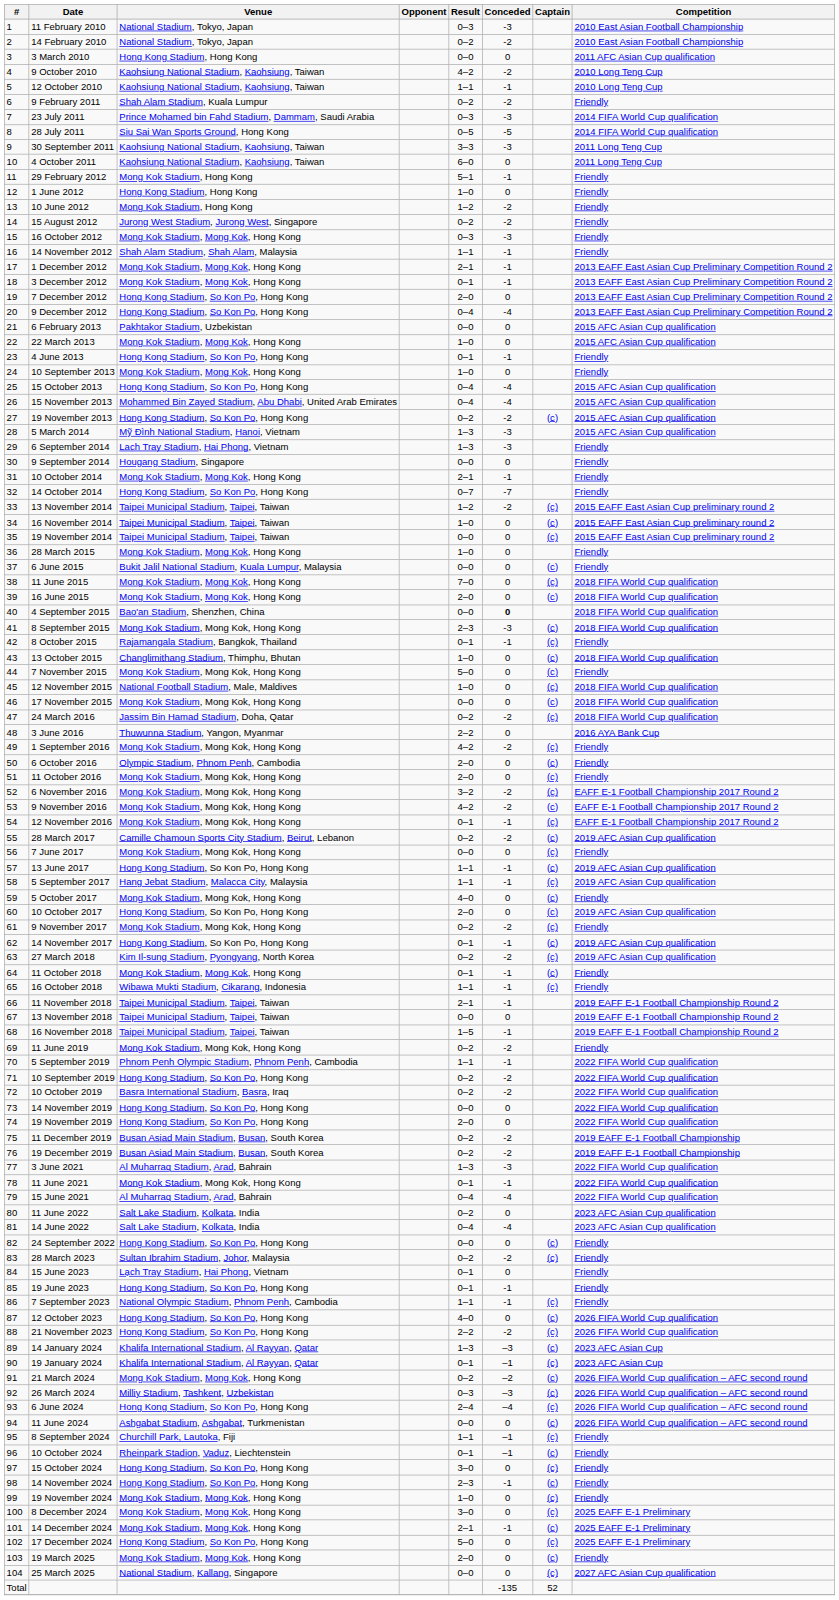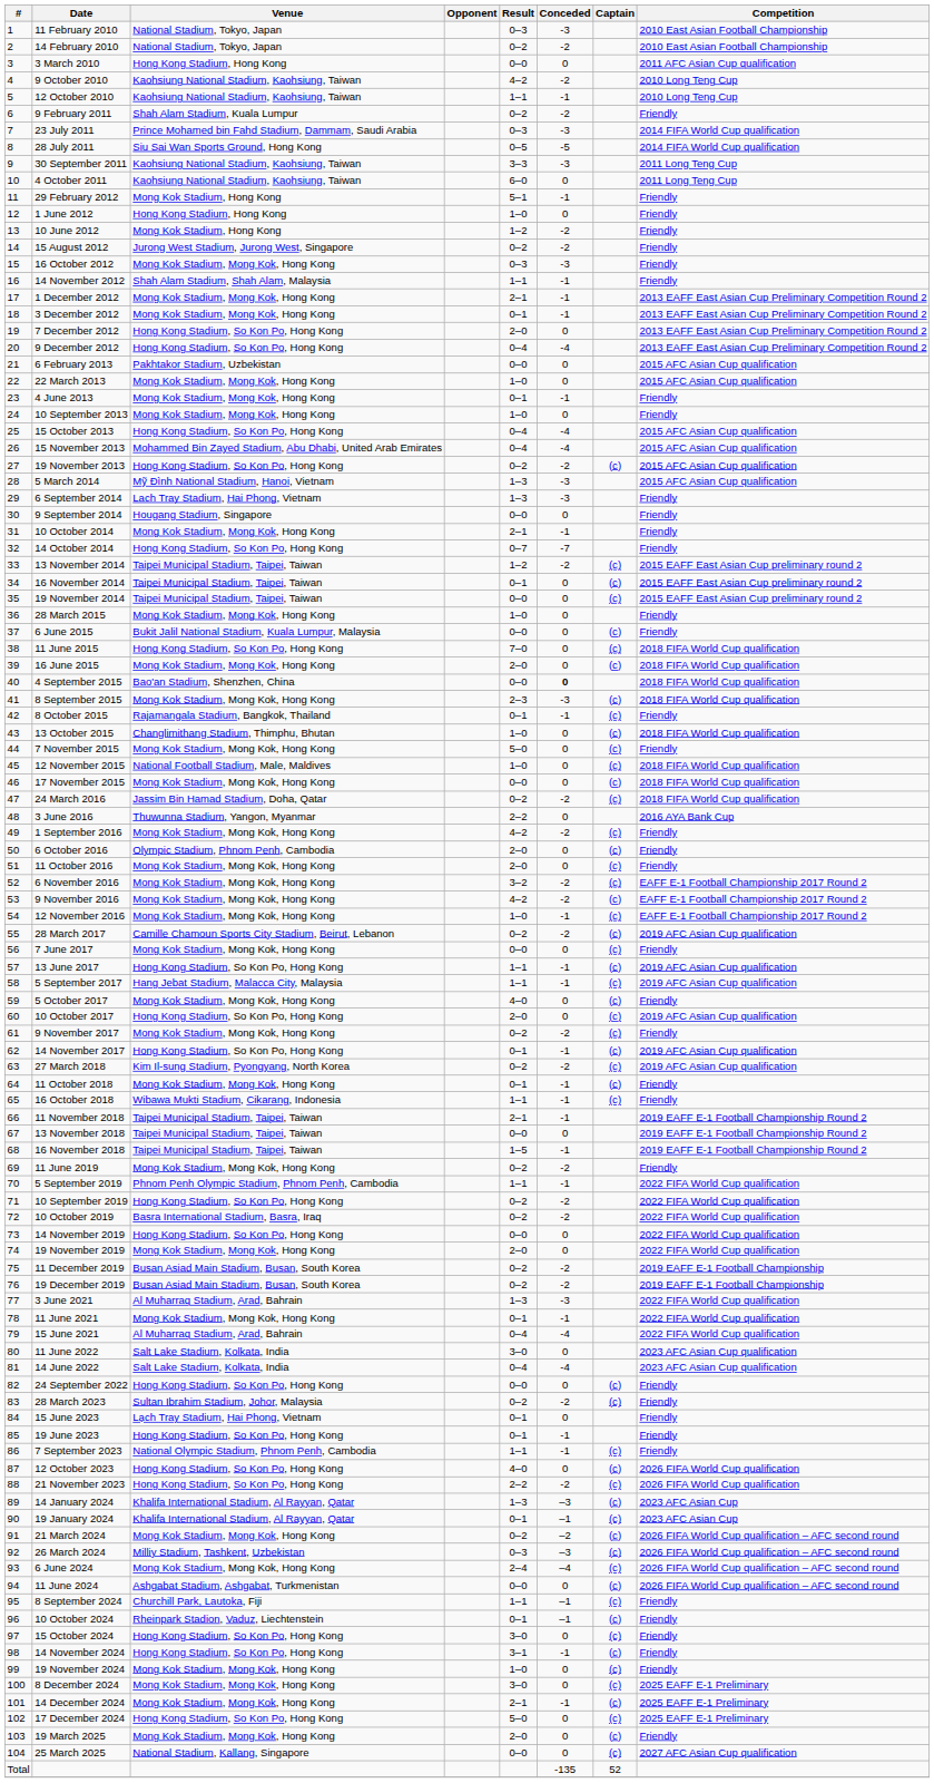4 June 2013 | Venue: Hong Kong Stadium, So Kon Po, Hong Kong -> Mong Kok Stadium, Mong Kok, Hong Kong
16 November 2014 | Result: 1–0 -> 0–1
11 June 2015 | Venue: Mong Kok Stadium, Mong Kok, Hong Kong -> Hong Kong Stadium, So Kon Po, Hong Kong
12 November 2016 | Result: 0–1 -> 1–0
19 November 2019 | Venue: Hong Kong Stadium, So Kon Po, Hong Kong -> Mong Kok Stadium, Mong Kok, Hong Kong
11 June 2022 | Result: 0–2 -> 3–0
6 June 2024 | Venue: Hong Kong Stadium, So Kon Po, Hong Kong -> Mong Kok Stadium, Mong Kok, Hong Kong
14 November 2024 | Result: 2–3 -> 3–1
